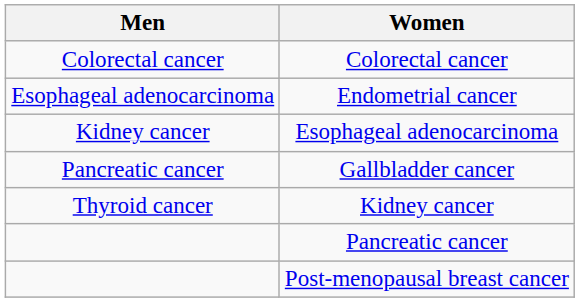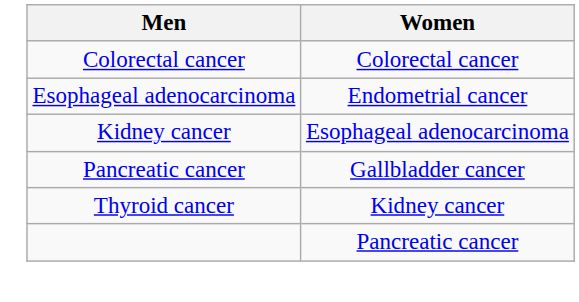- row: Post-menopausal breast cancer
